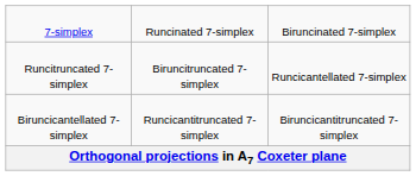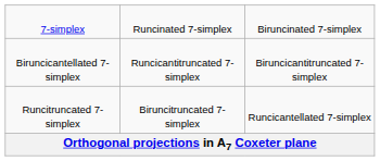rows swapped: Runcitruncated 7-simplex <-> Biruncicantellated 7-simplex
